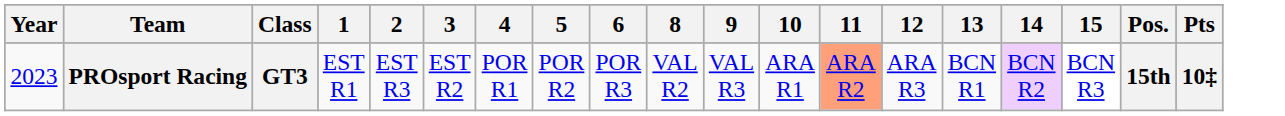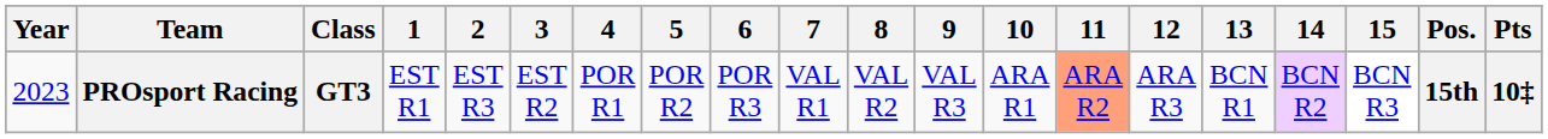+ column: 7 | VAL R1
